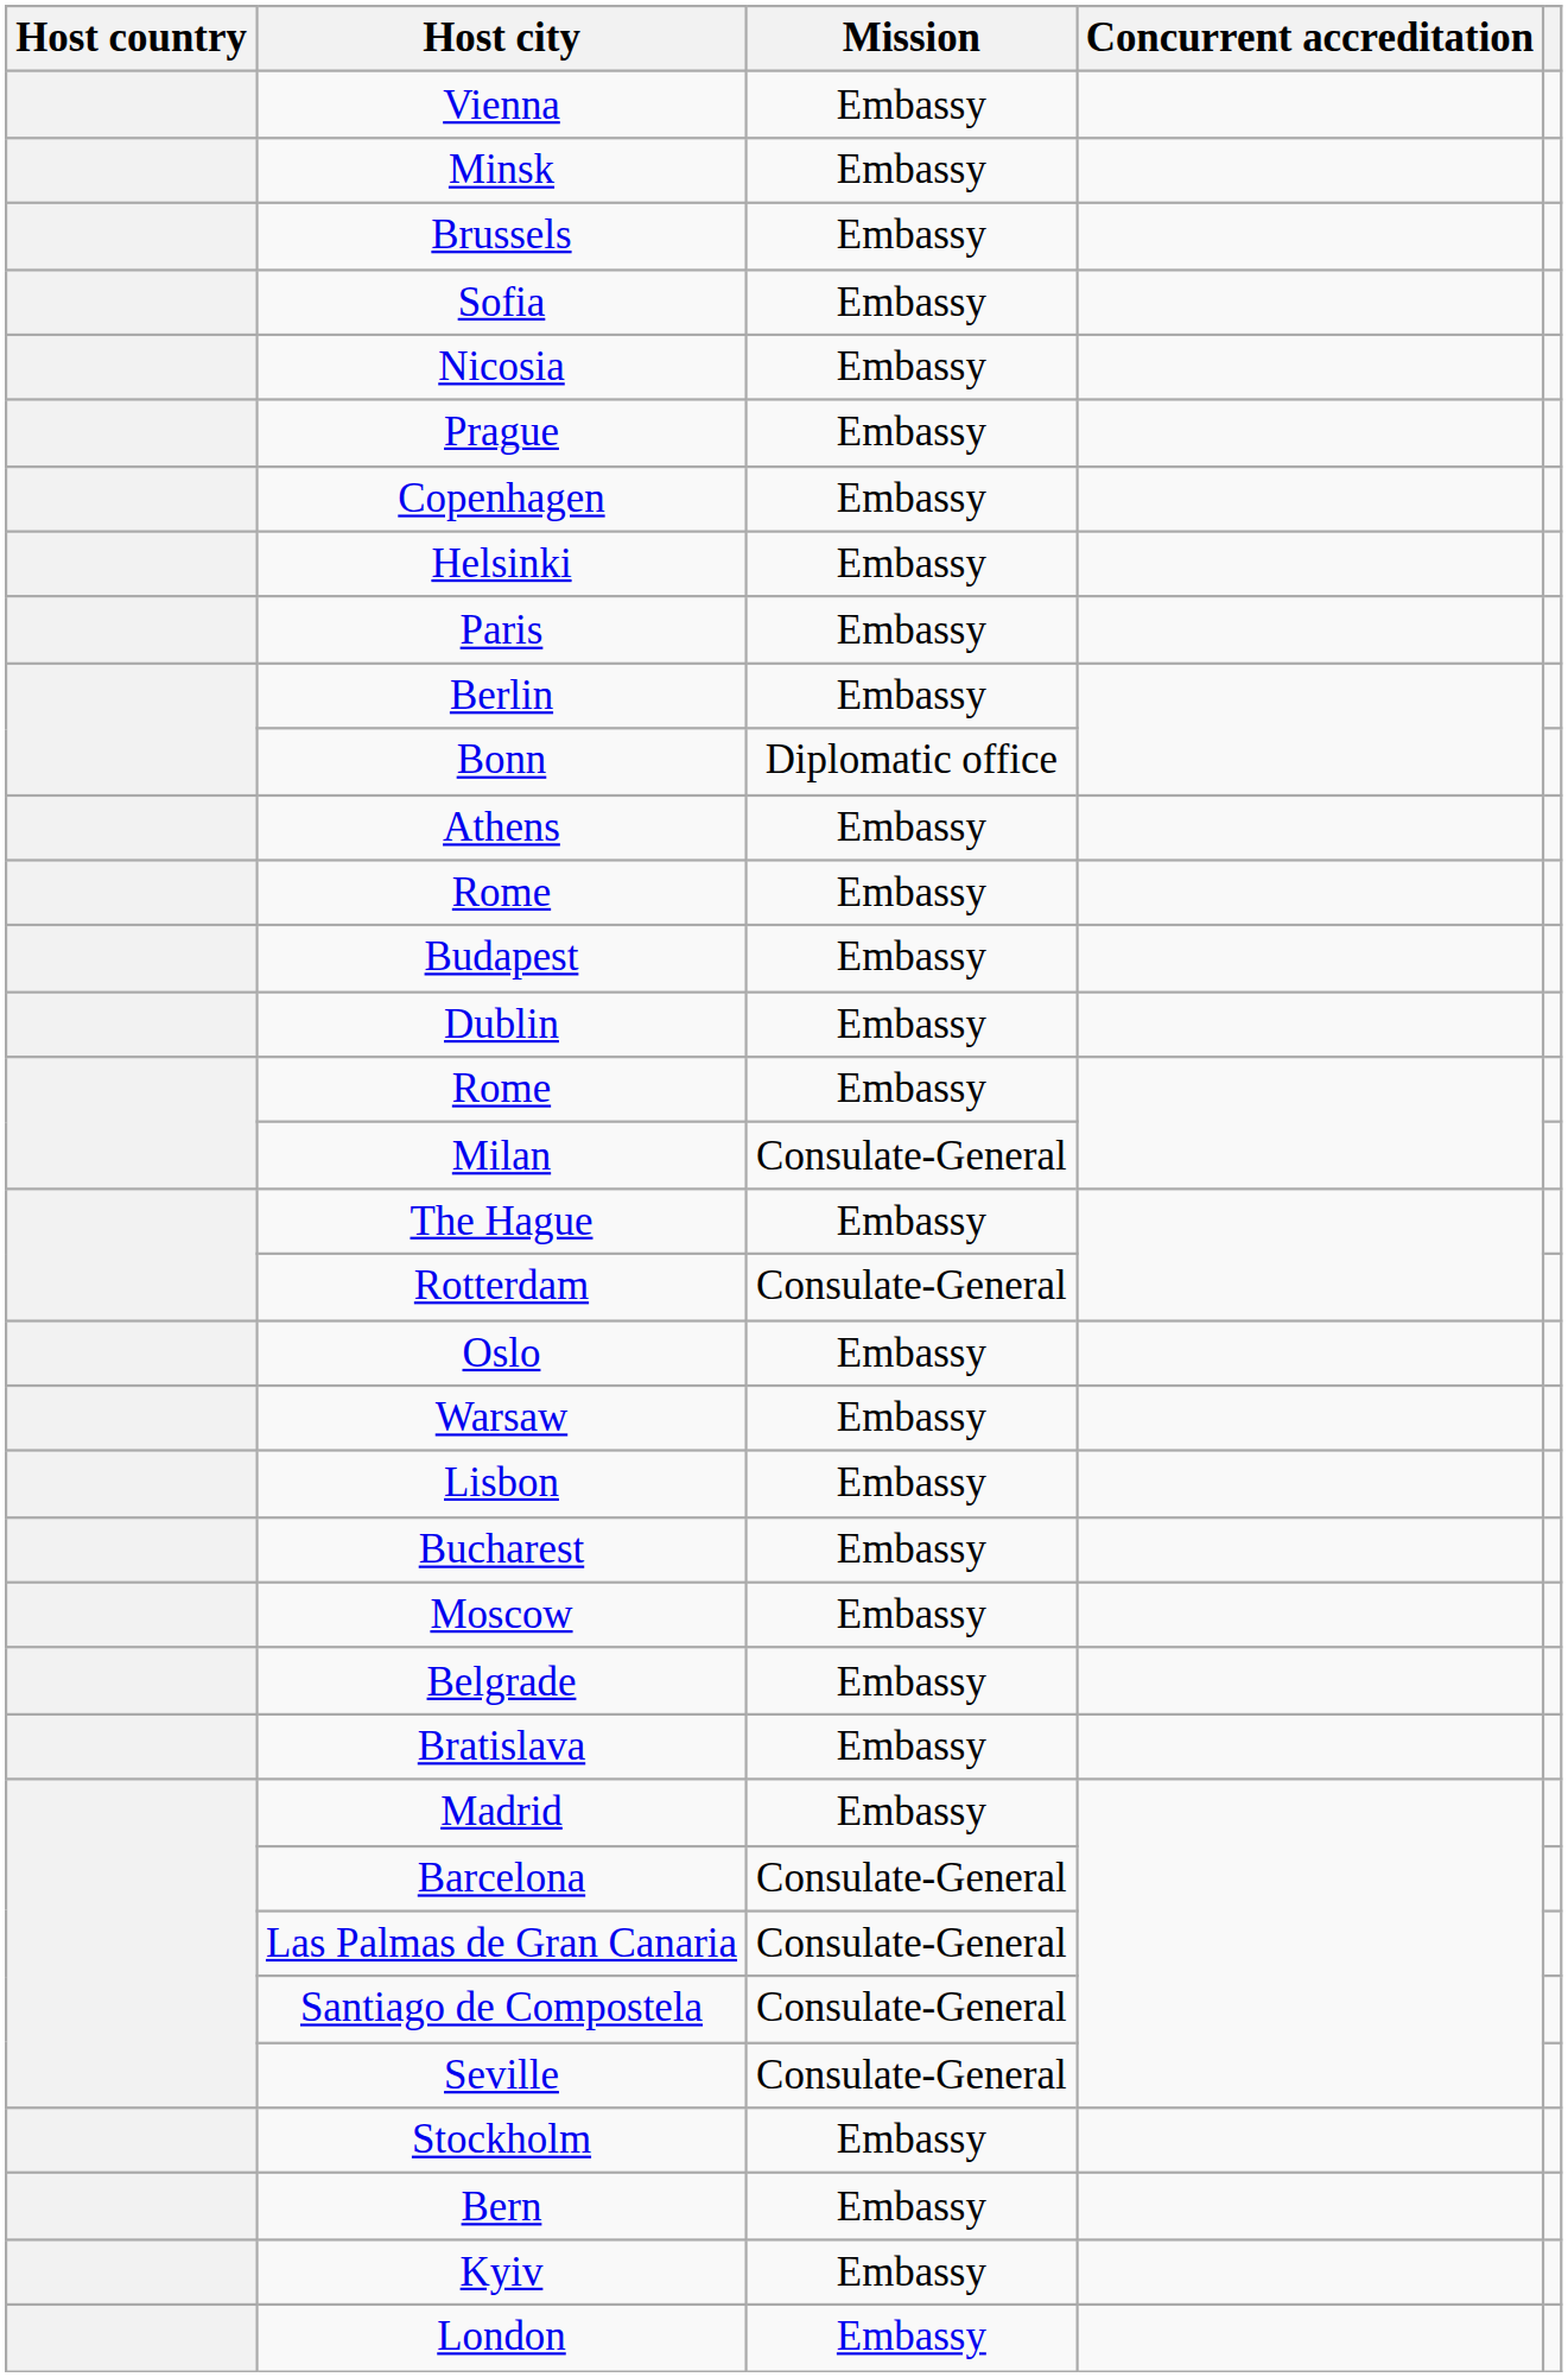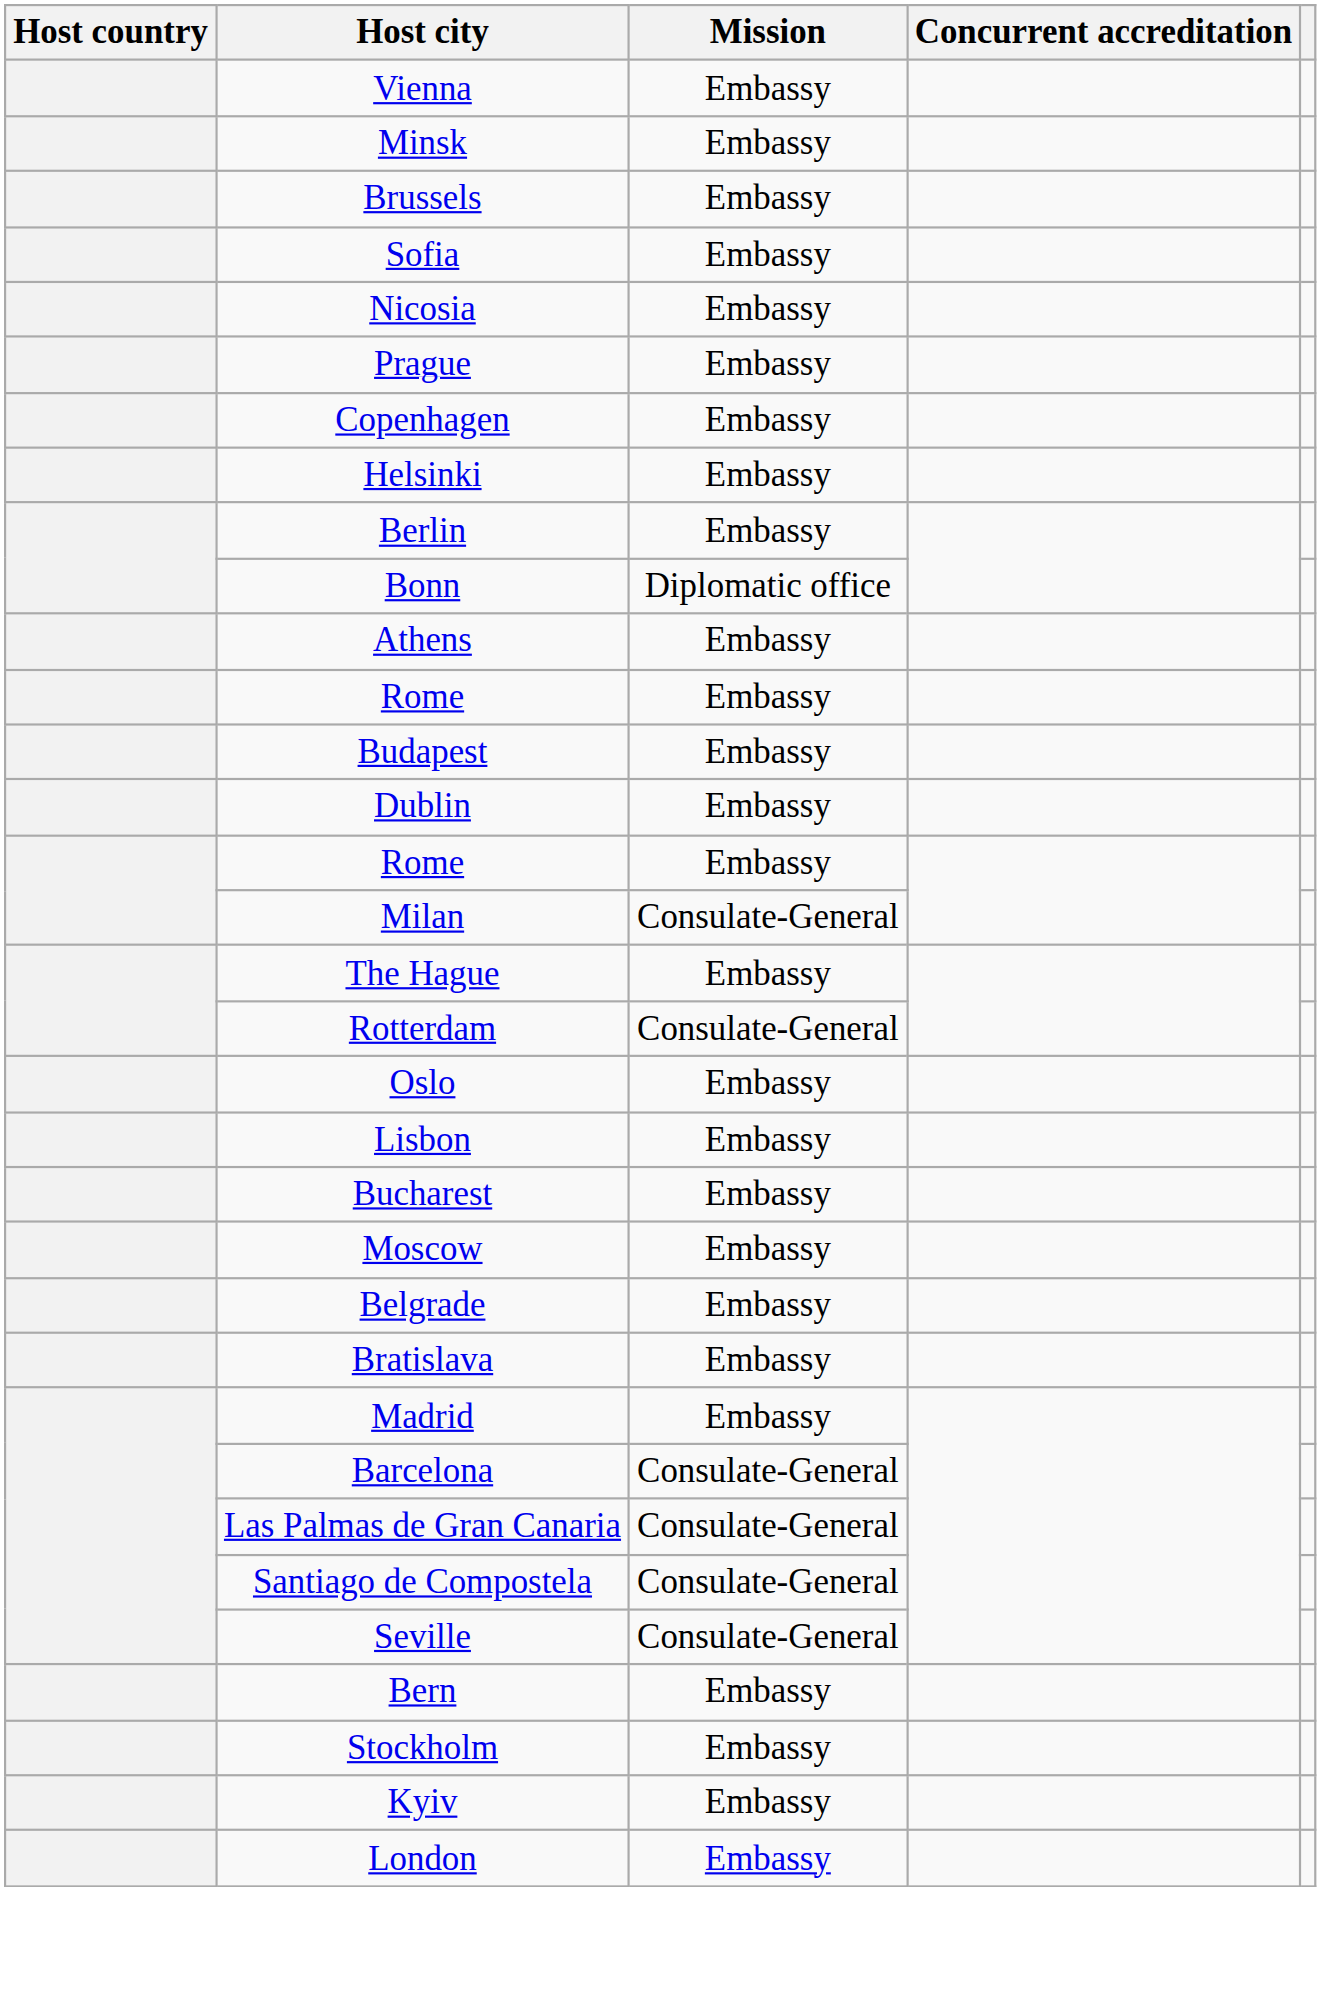- row: Paris | Embassy
- row: Warsaw | Embassy
rows swapped: Stockholm <-> Bern
